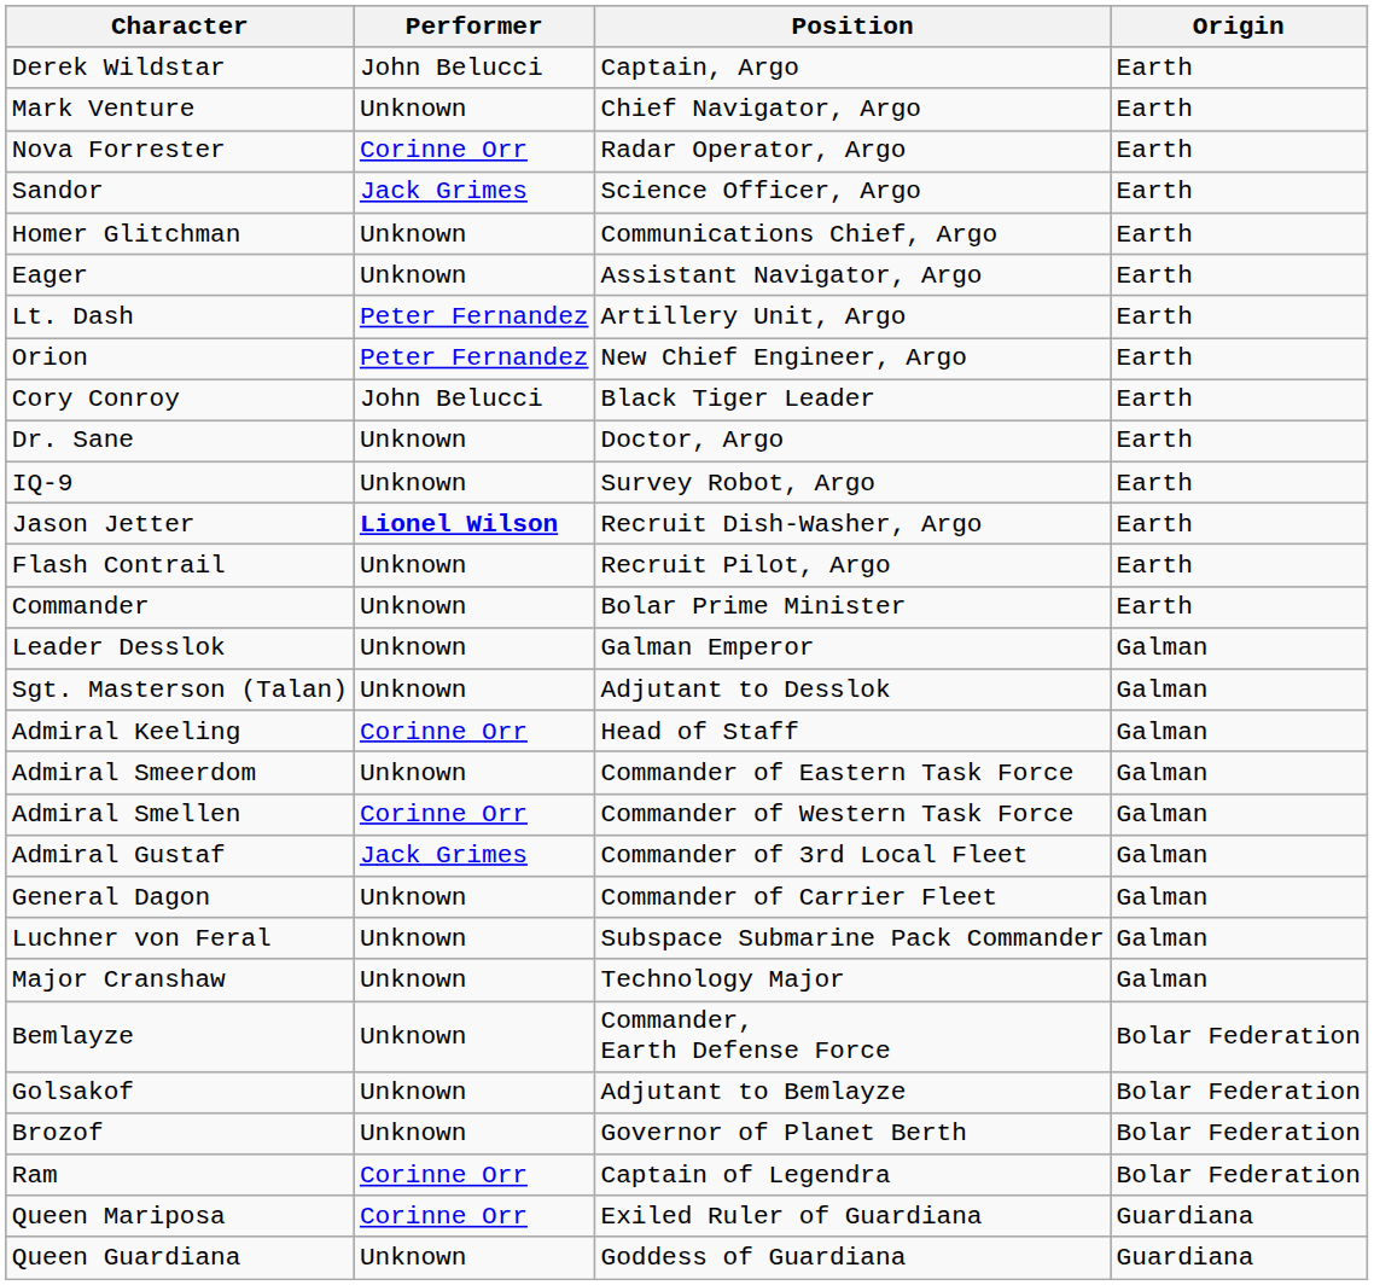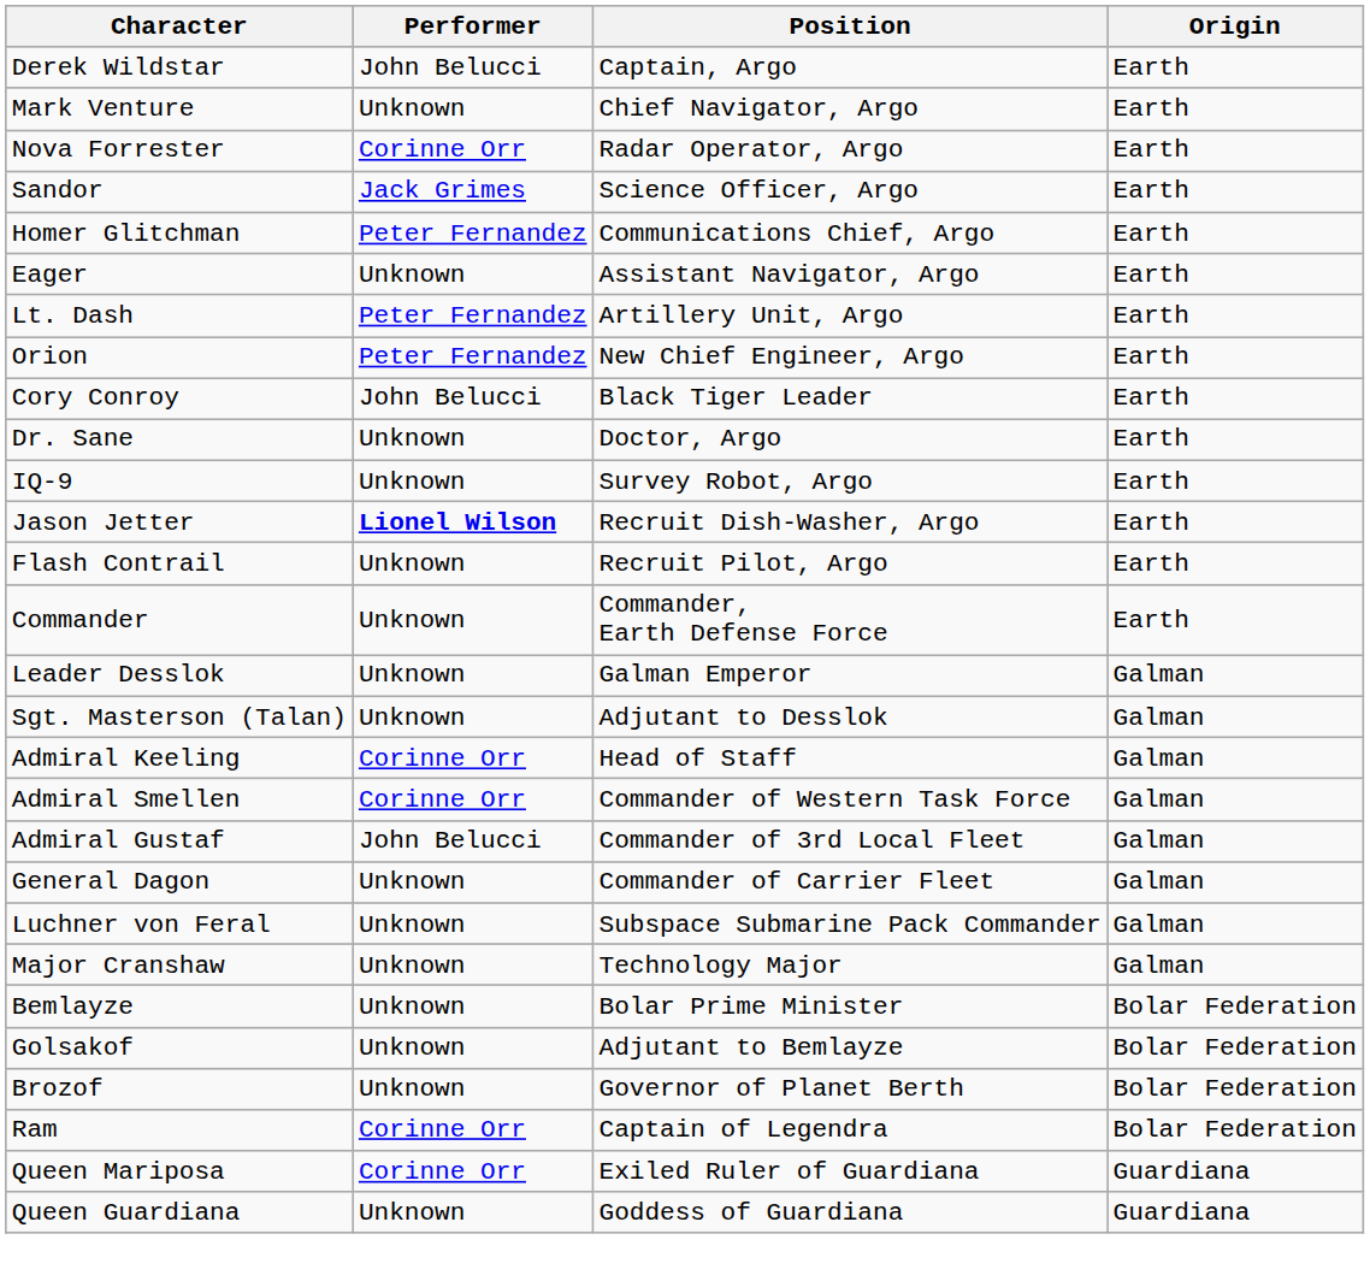Homer Glitchman | Performer: Unknown -> Peter Fernandez
Commander | Position: Bolar Prime Minister -> Commander, Earth Defense Force
- row: Admiral Smeerdom | Unknown | Commander of Eastern Task Force | Galman
Admiral Gustaf | Performer: Jack Grimes -> John Belucci
Bemlayze | Position: Commander, Earth Defense Force -> Bolar Prime Minister
